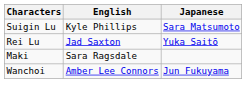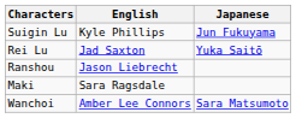Suigin Lu | Japanese: Sara Matsumoto -> Jun Fukuyama
+ row: Ranshou | Jason Liebrecht
Wanchoi | Japanese: Jun Fukuyama -> Sara Matsumoto
